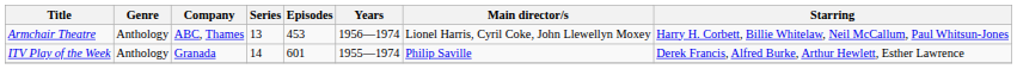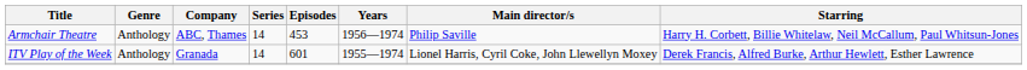Armchair Theatre | Series: 13 -> 14
Armchair Theatre | Main director/s: Lionel Harris, Cyril Coke, John Llewellyn Moxey -> Philip Saville
ITV Play of the Week | Main director/s: Philip Saville -> Lionel Harris, Cyril Coke, John Llewellyn Moxey
